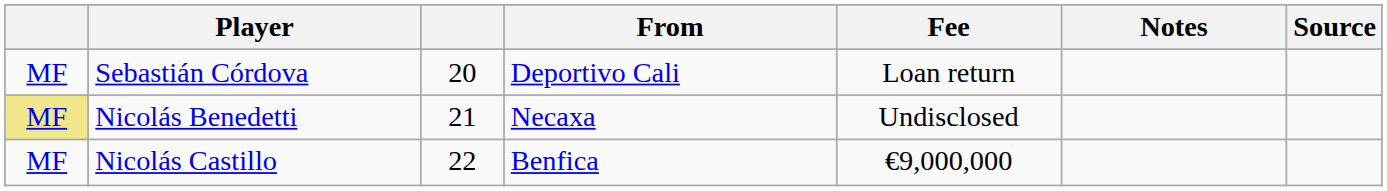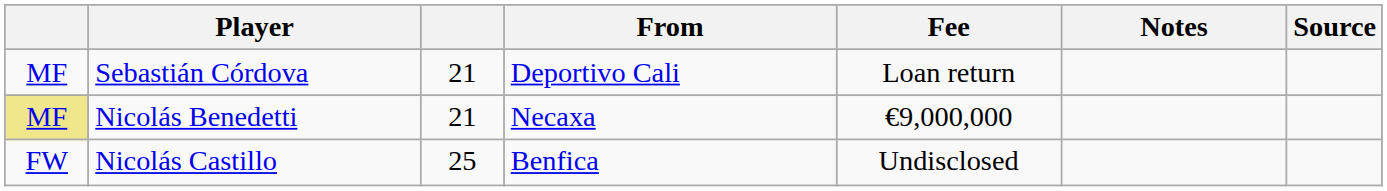Sebastián Córdova | column 3: 20 -> 21
Nicolás Benedetti | Fee: Undisclosed -> €9,000,000
Nicolás Castillo | column 1: MF -> FW
Nicolás Castillo | column 3: 22 -> 25
Nicolás Castillo | Fee: €9,000,000 -> Undisclosed
